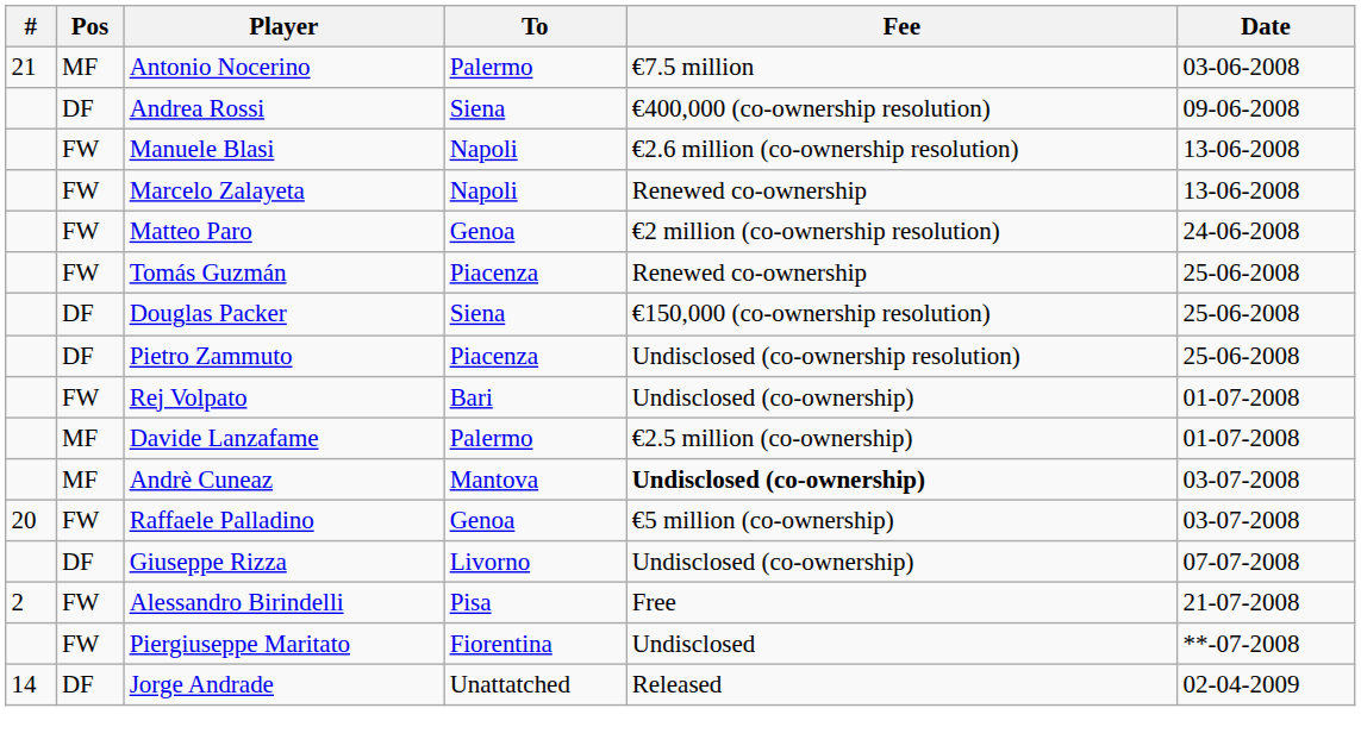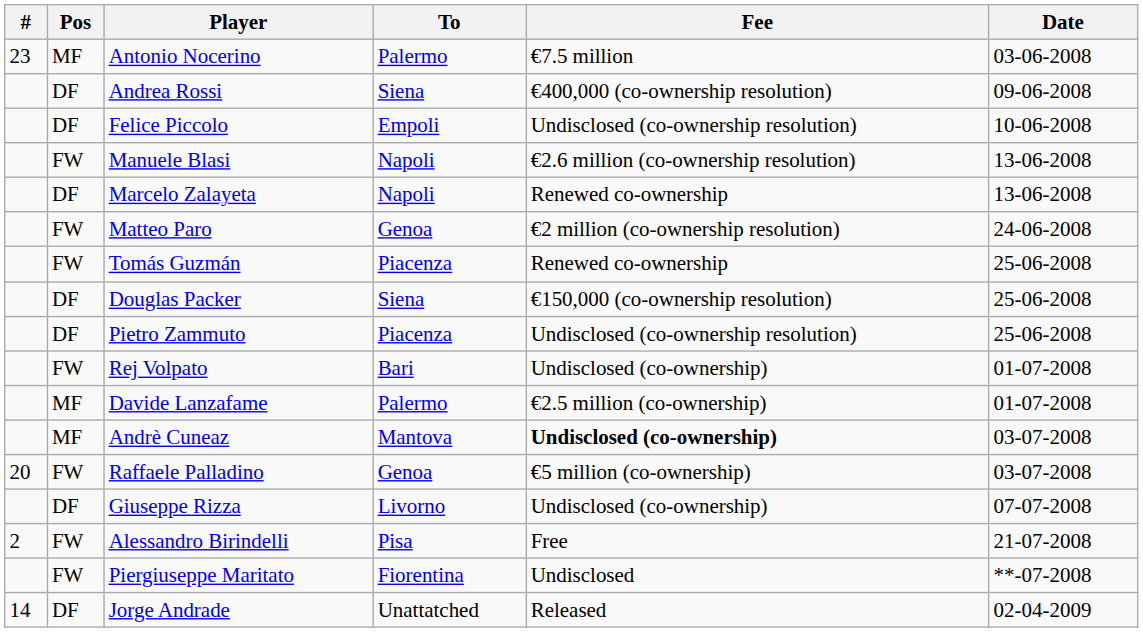Antonio Nocerino | #: 21 -> 23
+ row: DF | Felice Piccolo | Empoli | Undisclosed (co-ownership resolution) | 10-06-2008
Marcelo Zalayeta | Pos: FW -> DF
